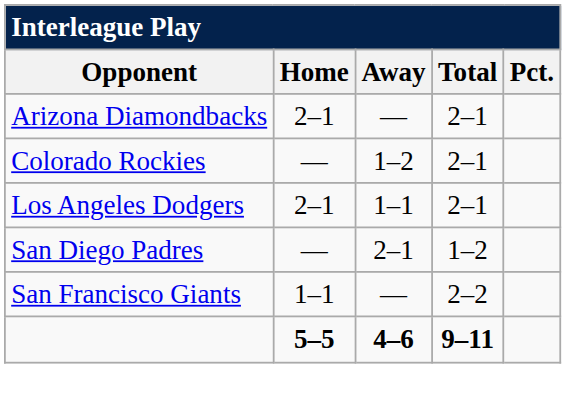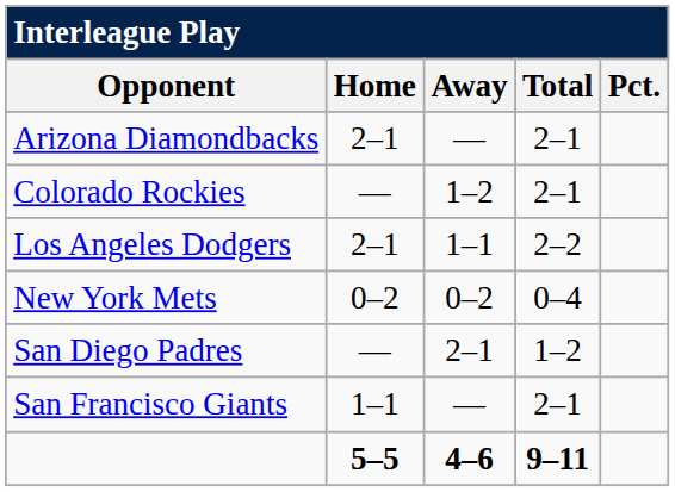Los Angeles Dodgers | Total: 2–1 -> 2–2
+ row: New York Mets | 0–2 | 0–2 | 0–4
San Francisco Giants | Total: 2–2 -> 2–1
